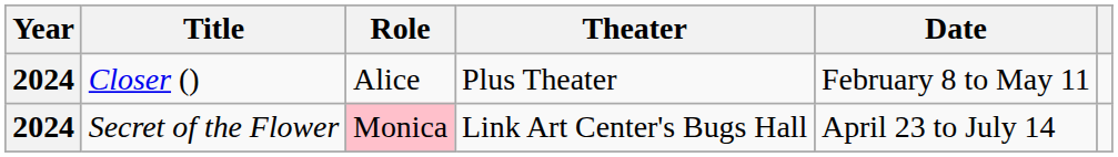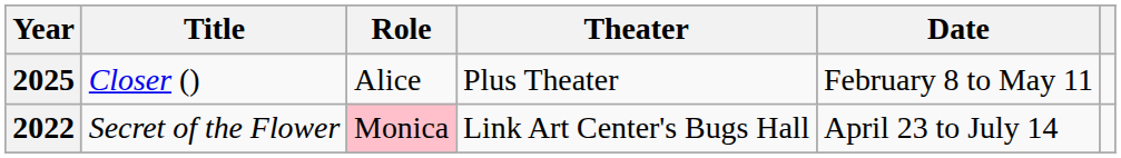Closer () | Year: 2024 -> 2025
Secret of the Flower | Year: 2024 -> 2022
